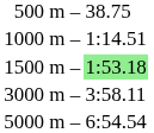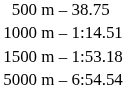1500 m | column 3: lightgreen background -> no background
- row: 3000 m | – | 3:58.11
